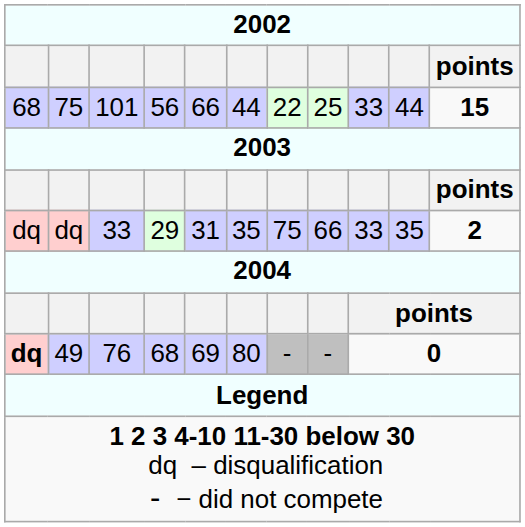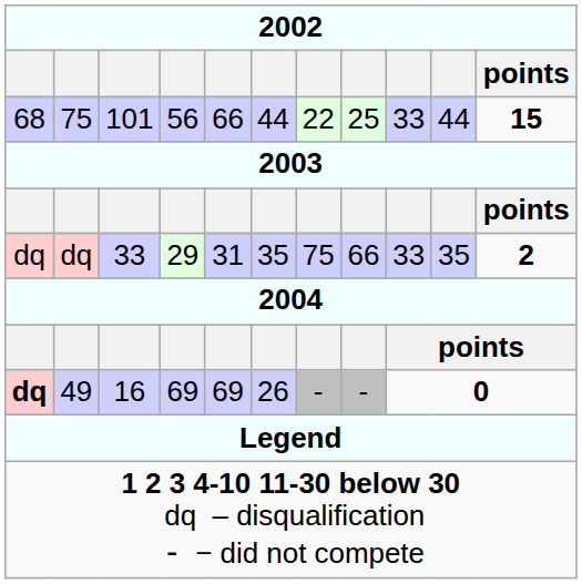49 | column 3: 76 -> 16
49 | column 4: 68 -> 69
49 | column 6: 80 -> 26
